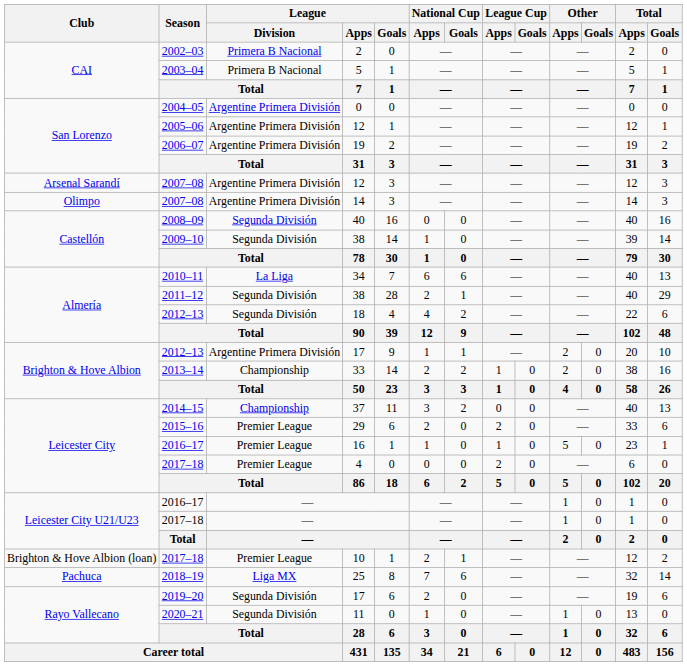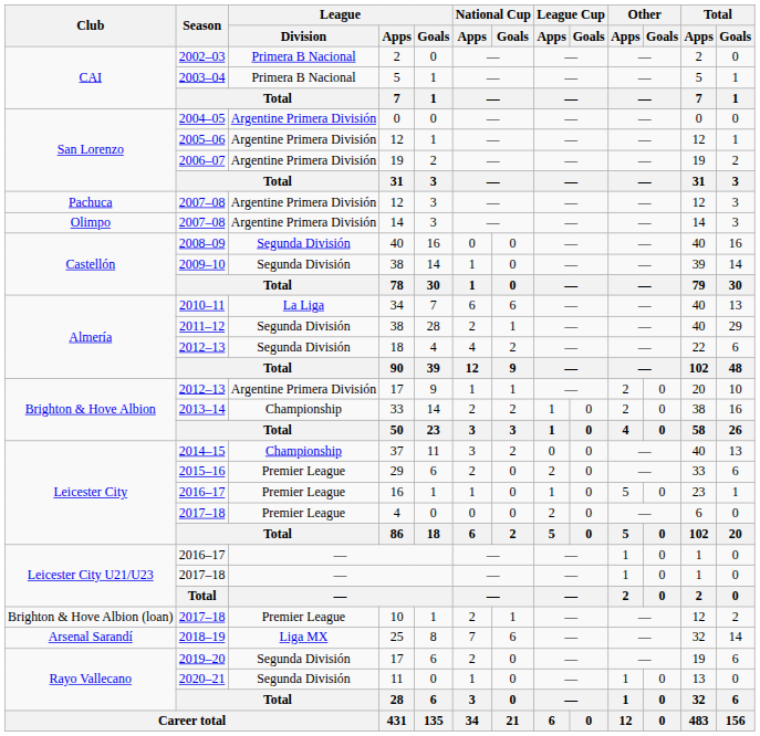2007–08 / 12 | Club: Arsenal Sarandí -> Pachuca
25 | Club: Pachuca -> Arsenal Sarandí
